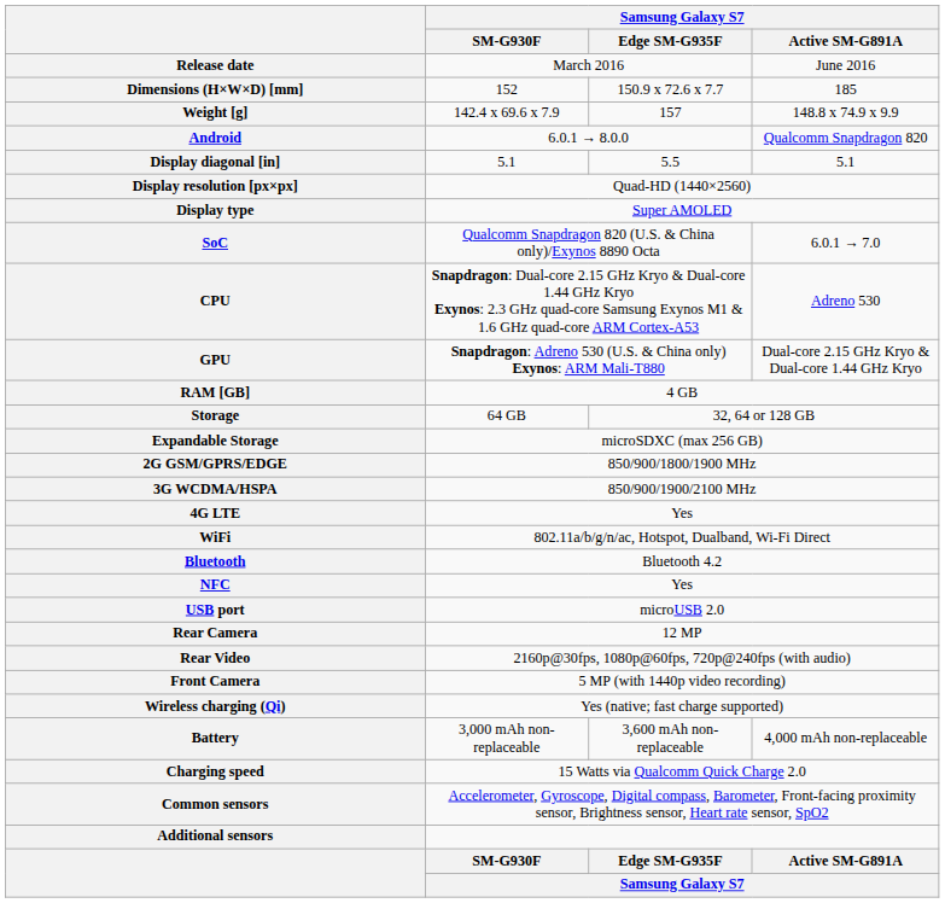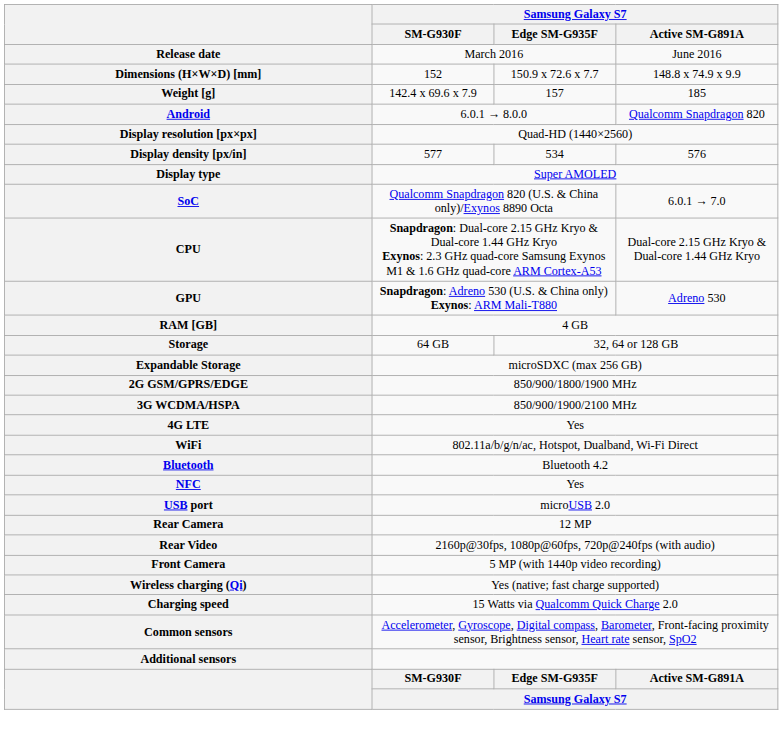Dimensions (H×W×D) [mm] | Samsung Galaxy S7 / Active SM-G891A: 185 -> 148.8 x 74.9 x 9.9
Weight [g] | Samsung Galaxy S7 / Active SM-G891A: 148.8 x 74.9 x 9.9 -> 185
- row: Display diagonal [in] | 5.1 | 5.5 | 5.1
+ row: Display density [px/in] | 577 | 534 | 576
CPU | Samsung Galaxy S7 / Active SM-G891A: Adreno 530 -> Dual-core 2.15 GHz Kryo & Dual-core 1.44 GHz Kryo
GPU | Samsung Galaxy S7 / Active SM-G891A: Dual-core 2.15 GHz Kryo & Dual-core 1.44 GHz Kryo -> Adreno 530
- row: Battery | 3,000 mAh non-replaceable | 3,600 mAh non-replaceable | 4,000 mAh non-replaceable
